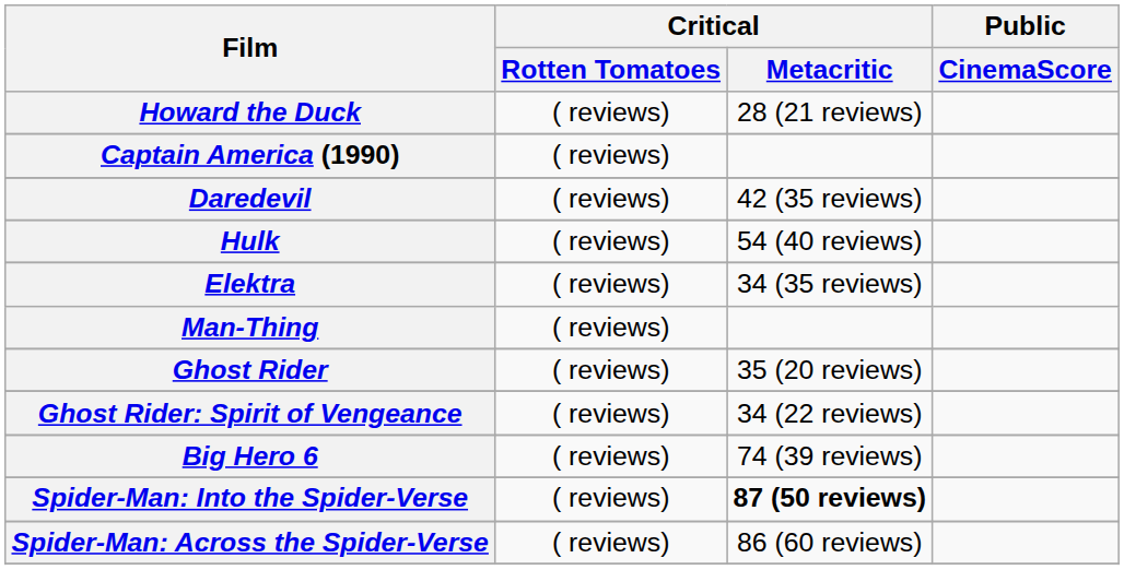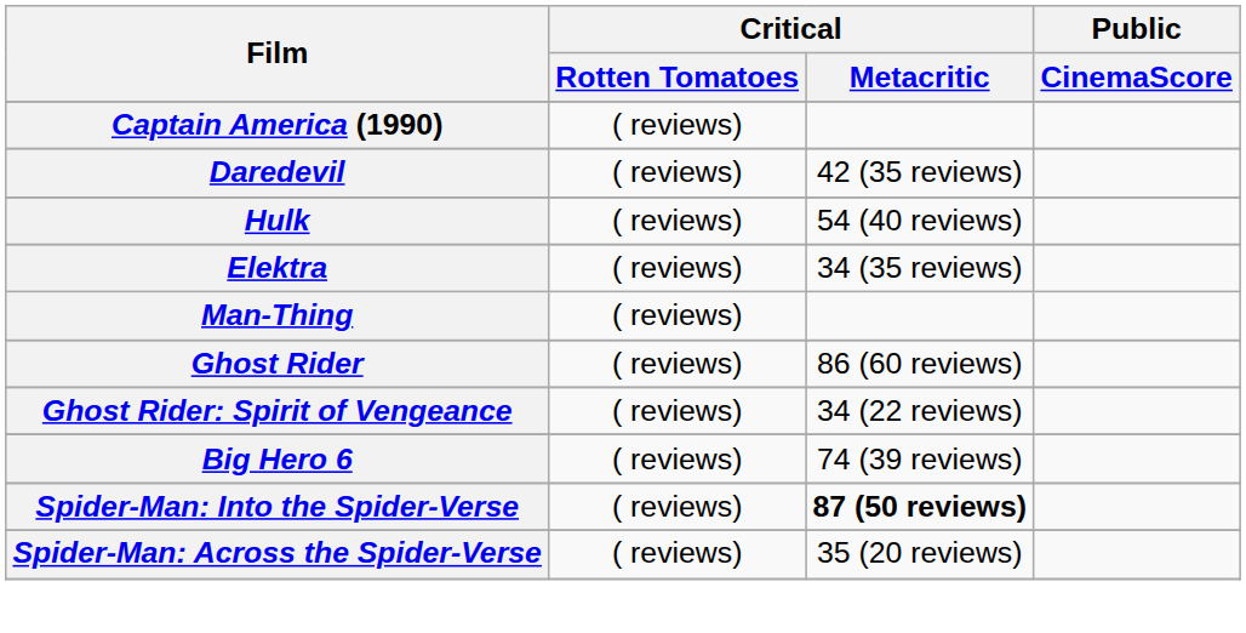- row: Howard the Duck | ( reviews) | 28 (21 reviews)
Ghost Rider | Critical / Metacritic: 35 (20 reviews) -> 86 (60 reviews)
Spider-Man: Across the Spider-Verse | Critical / Metacritic: 86 (60 reviews) -> 35 (20 reviews)
